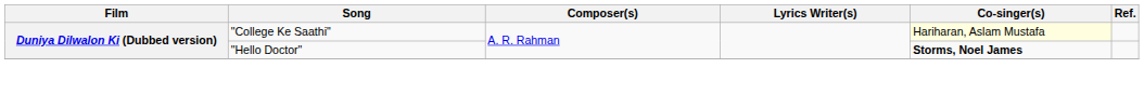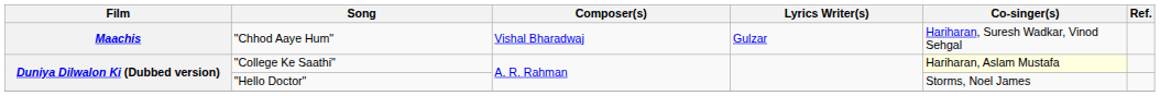+ row: Maachis | "Chhod Aaye Hum" | Vishal Bharadwaj | Gulzar | Hariharan, Suresh Wadkar, Vinod Sehgal
"Hello Doctor" | Co-singer(s): bold -> normal
